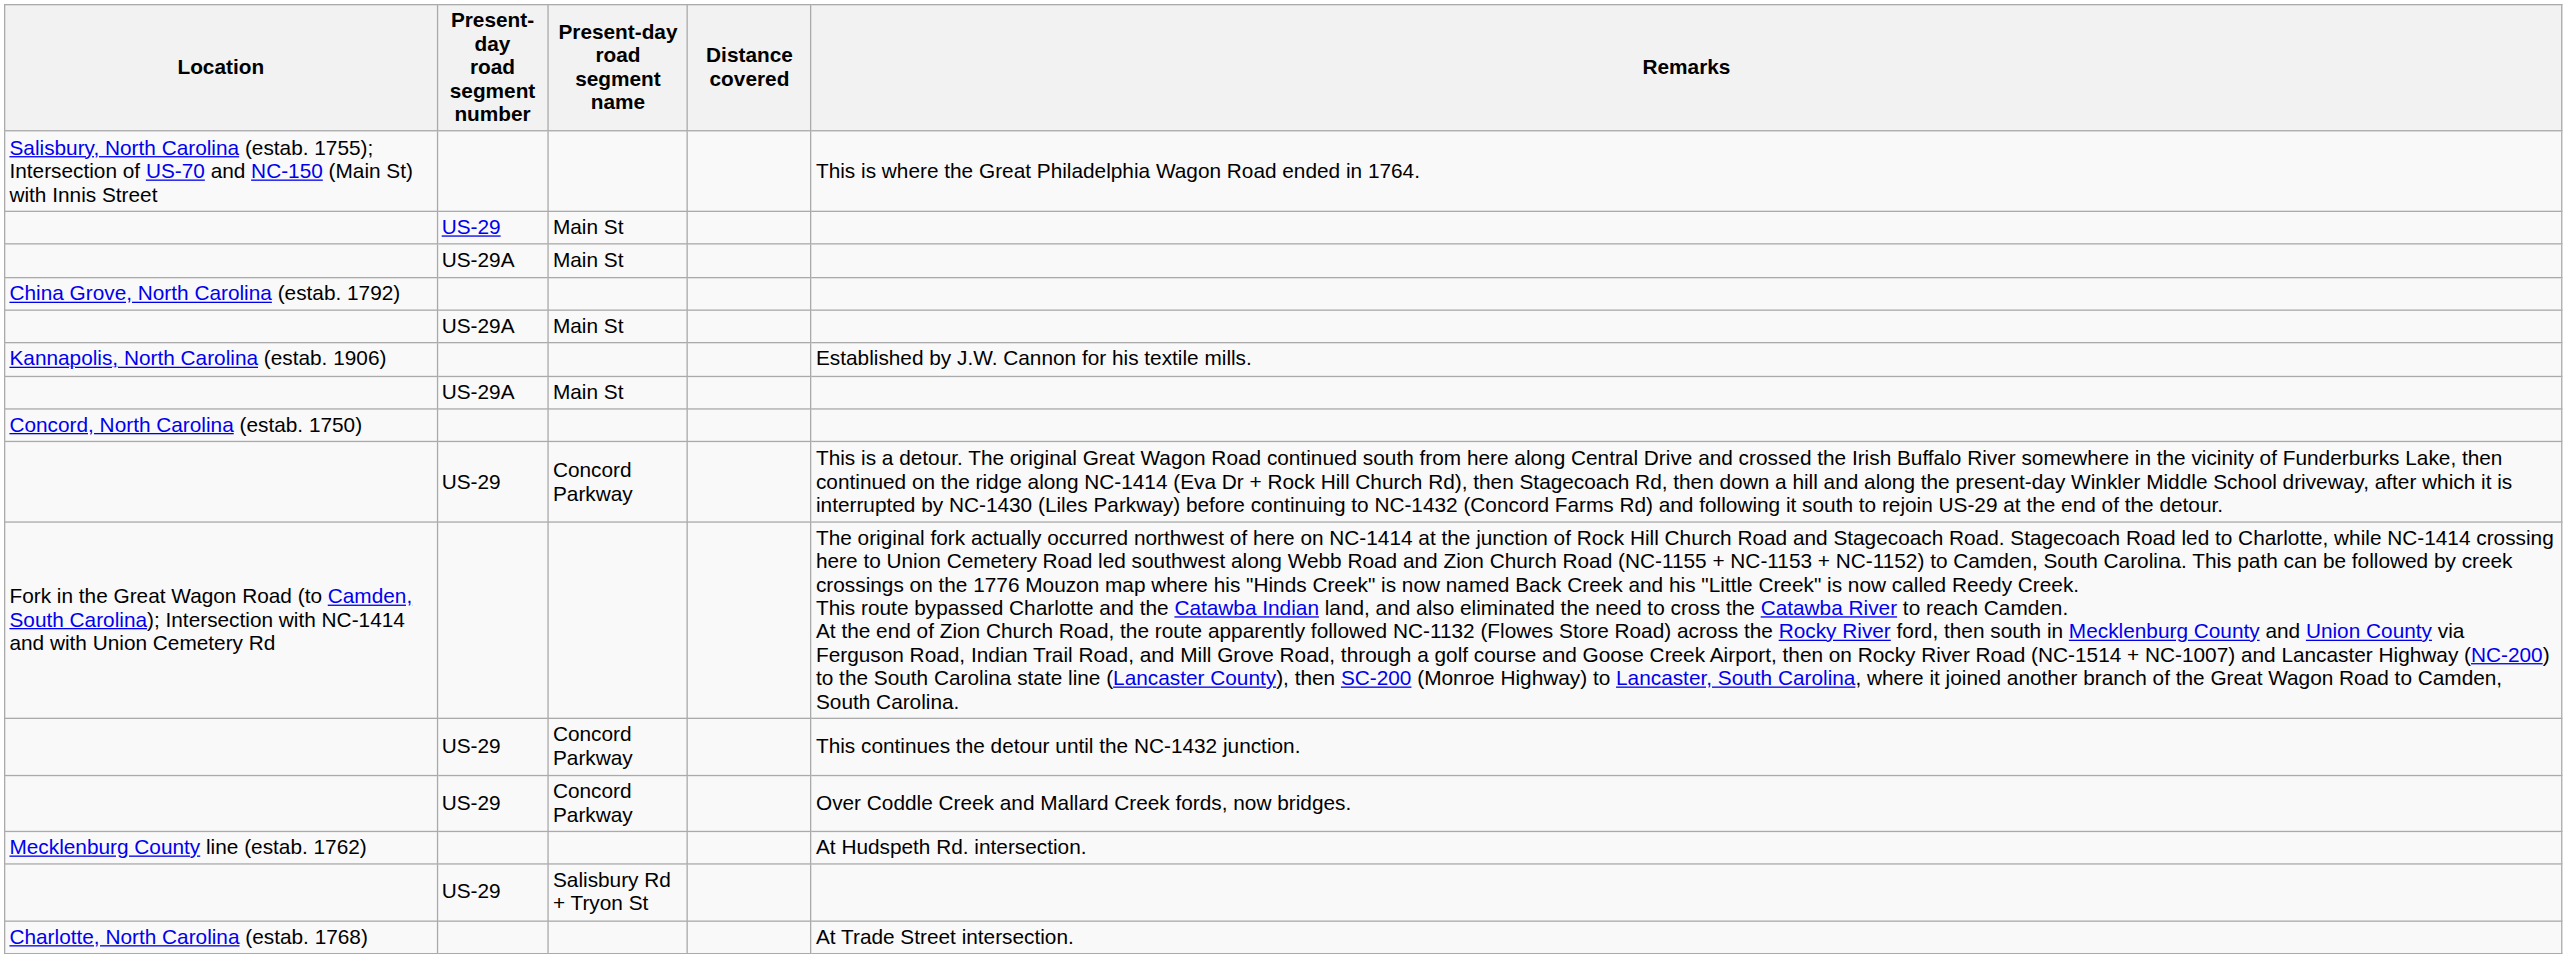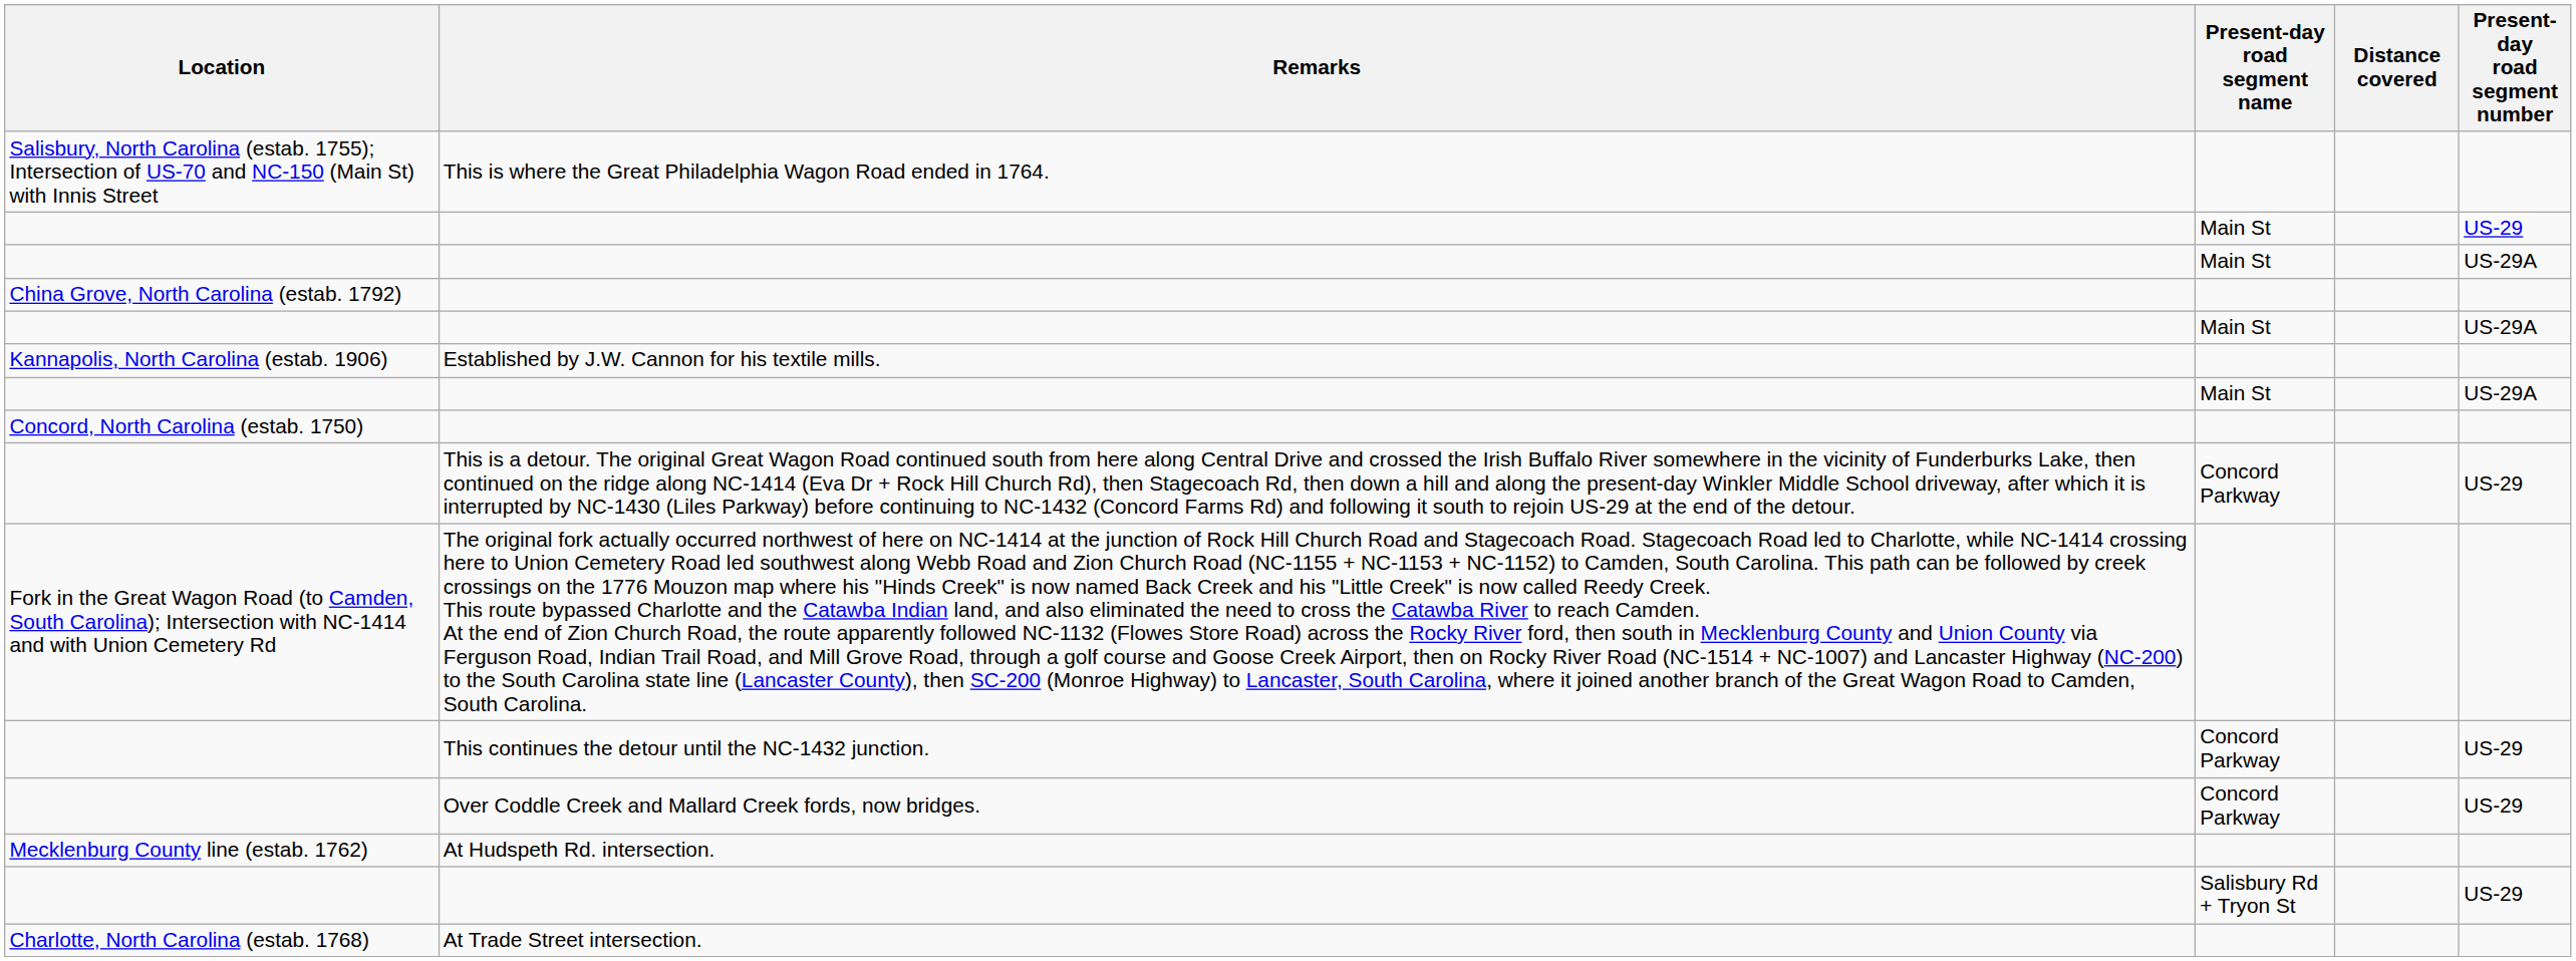columns swapped: Present-day road segment number <-> Remarks
